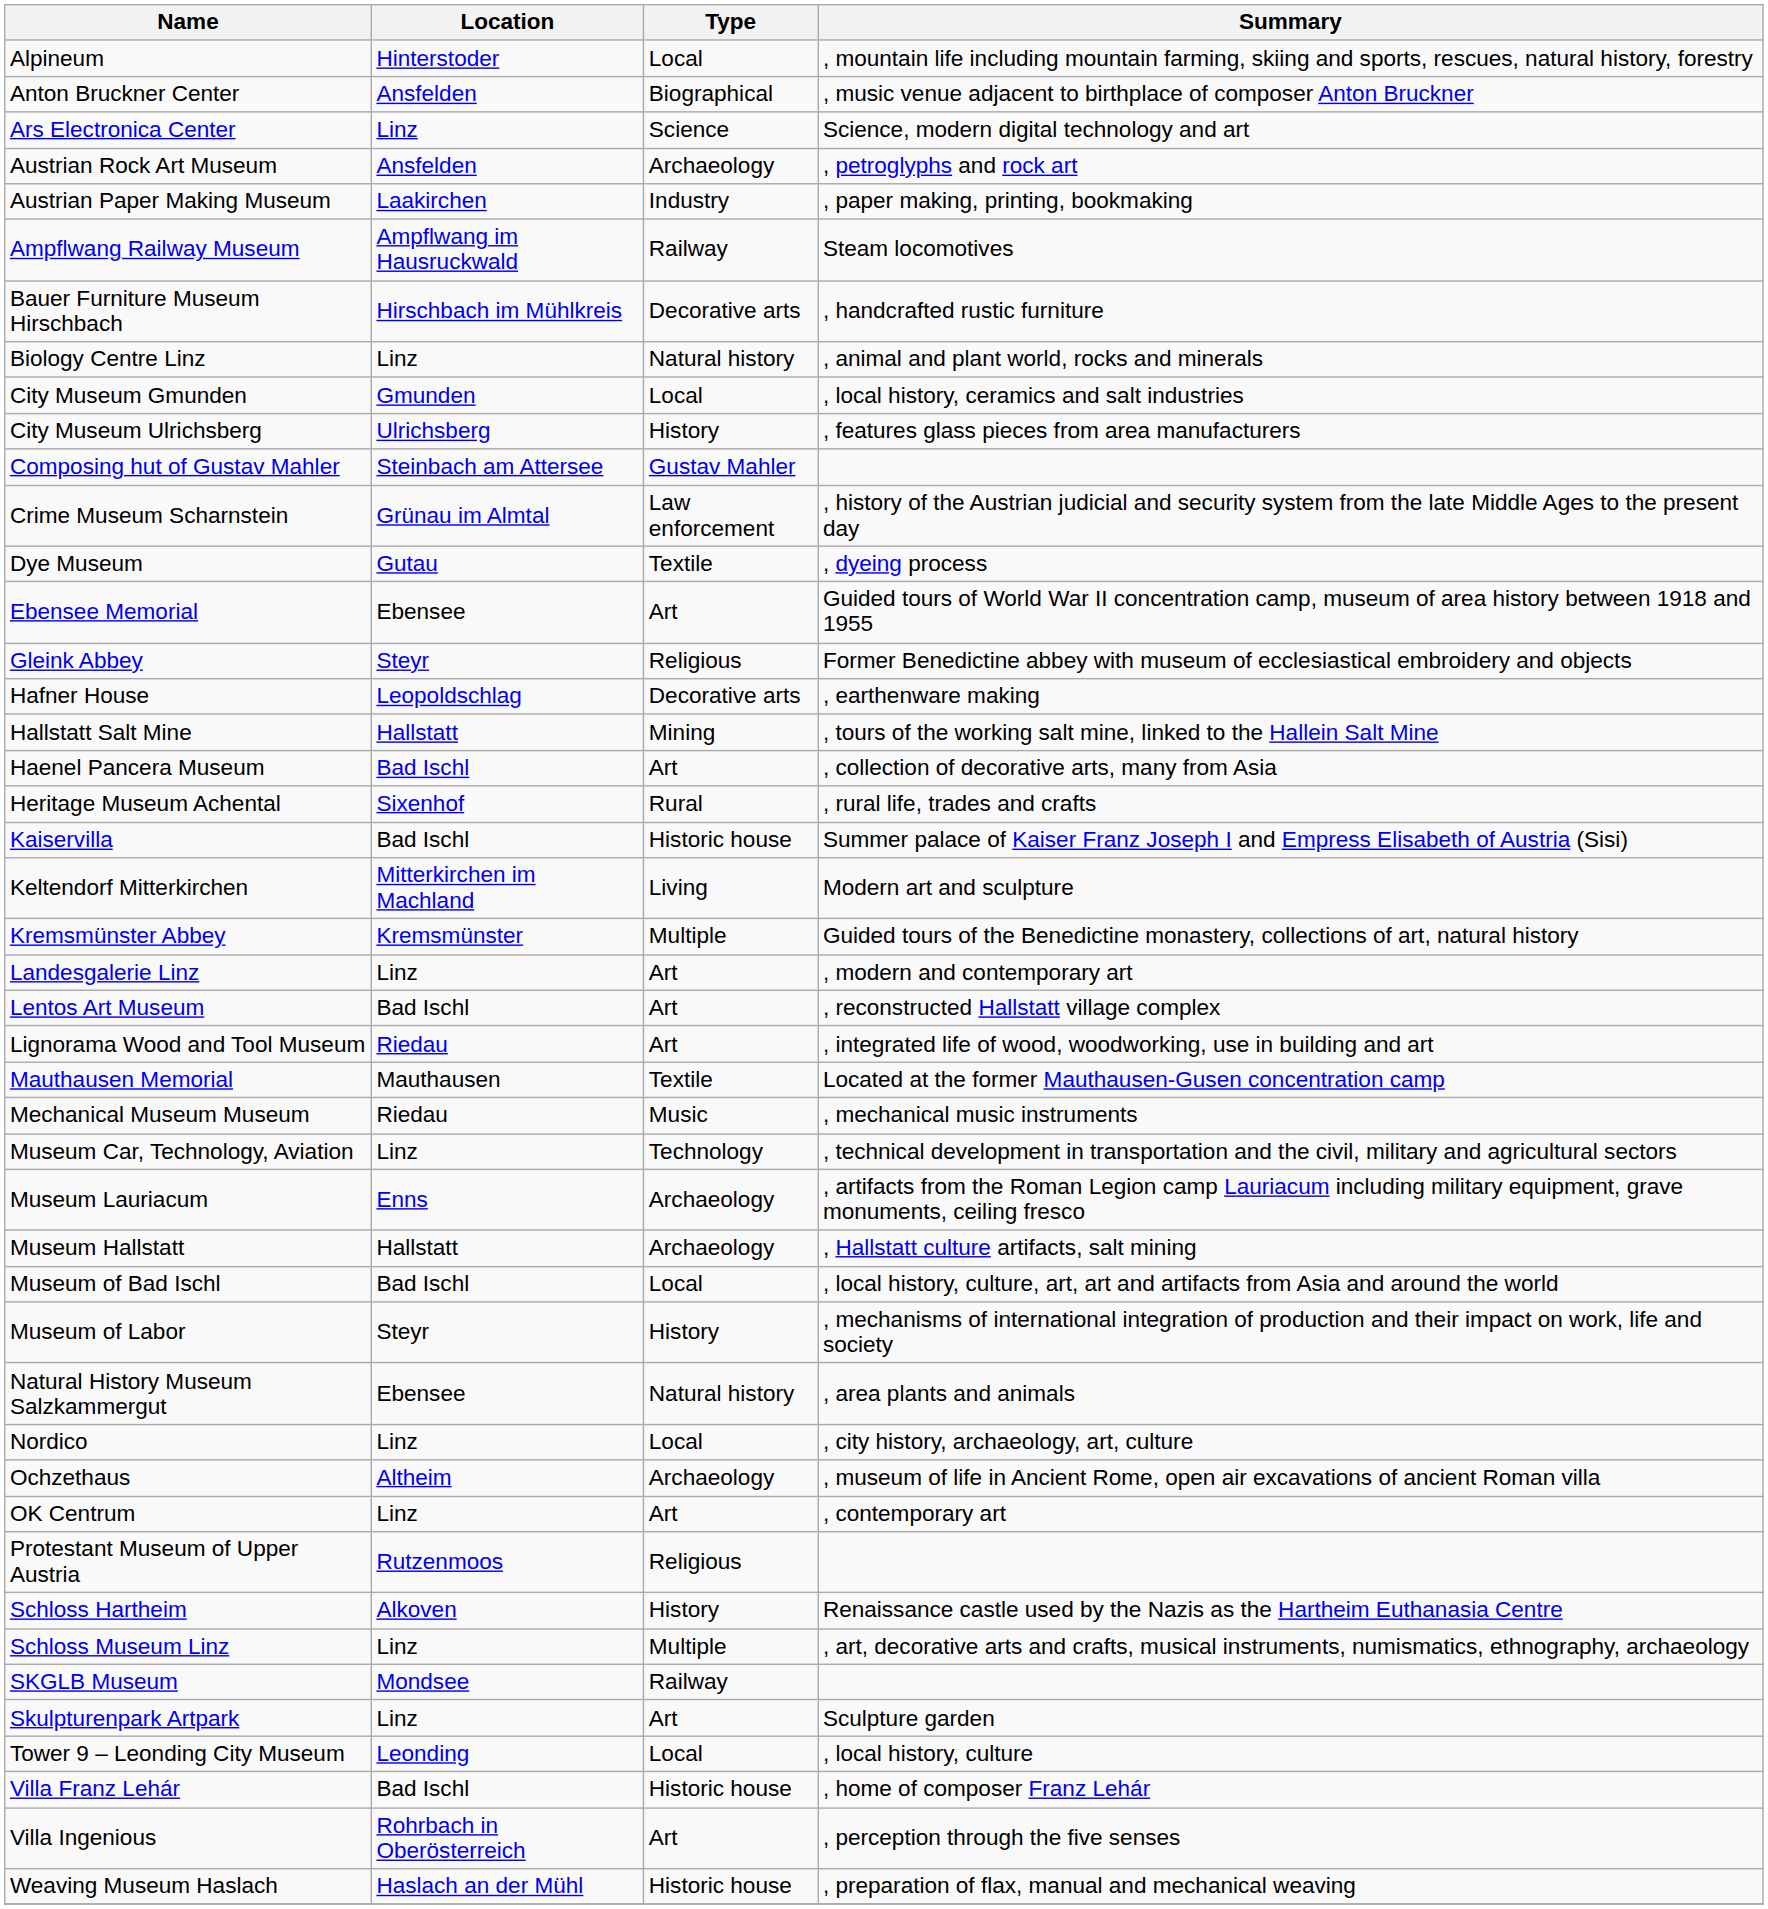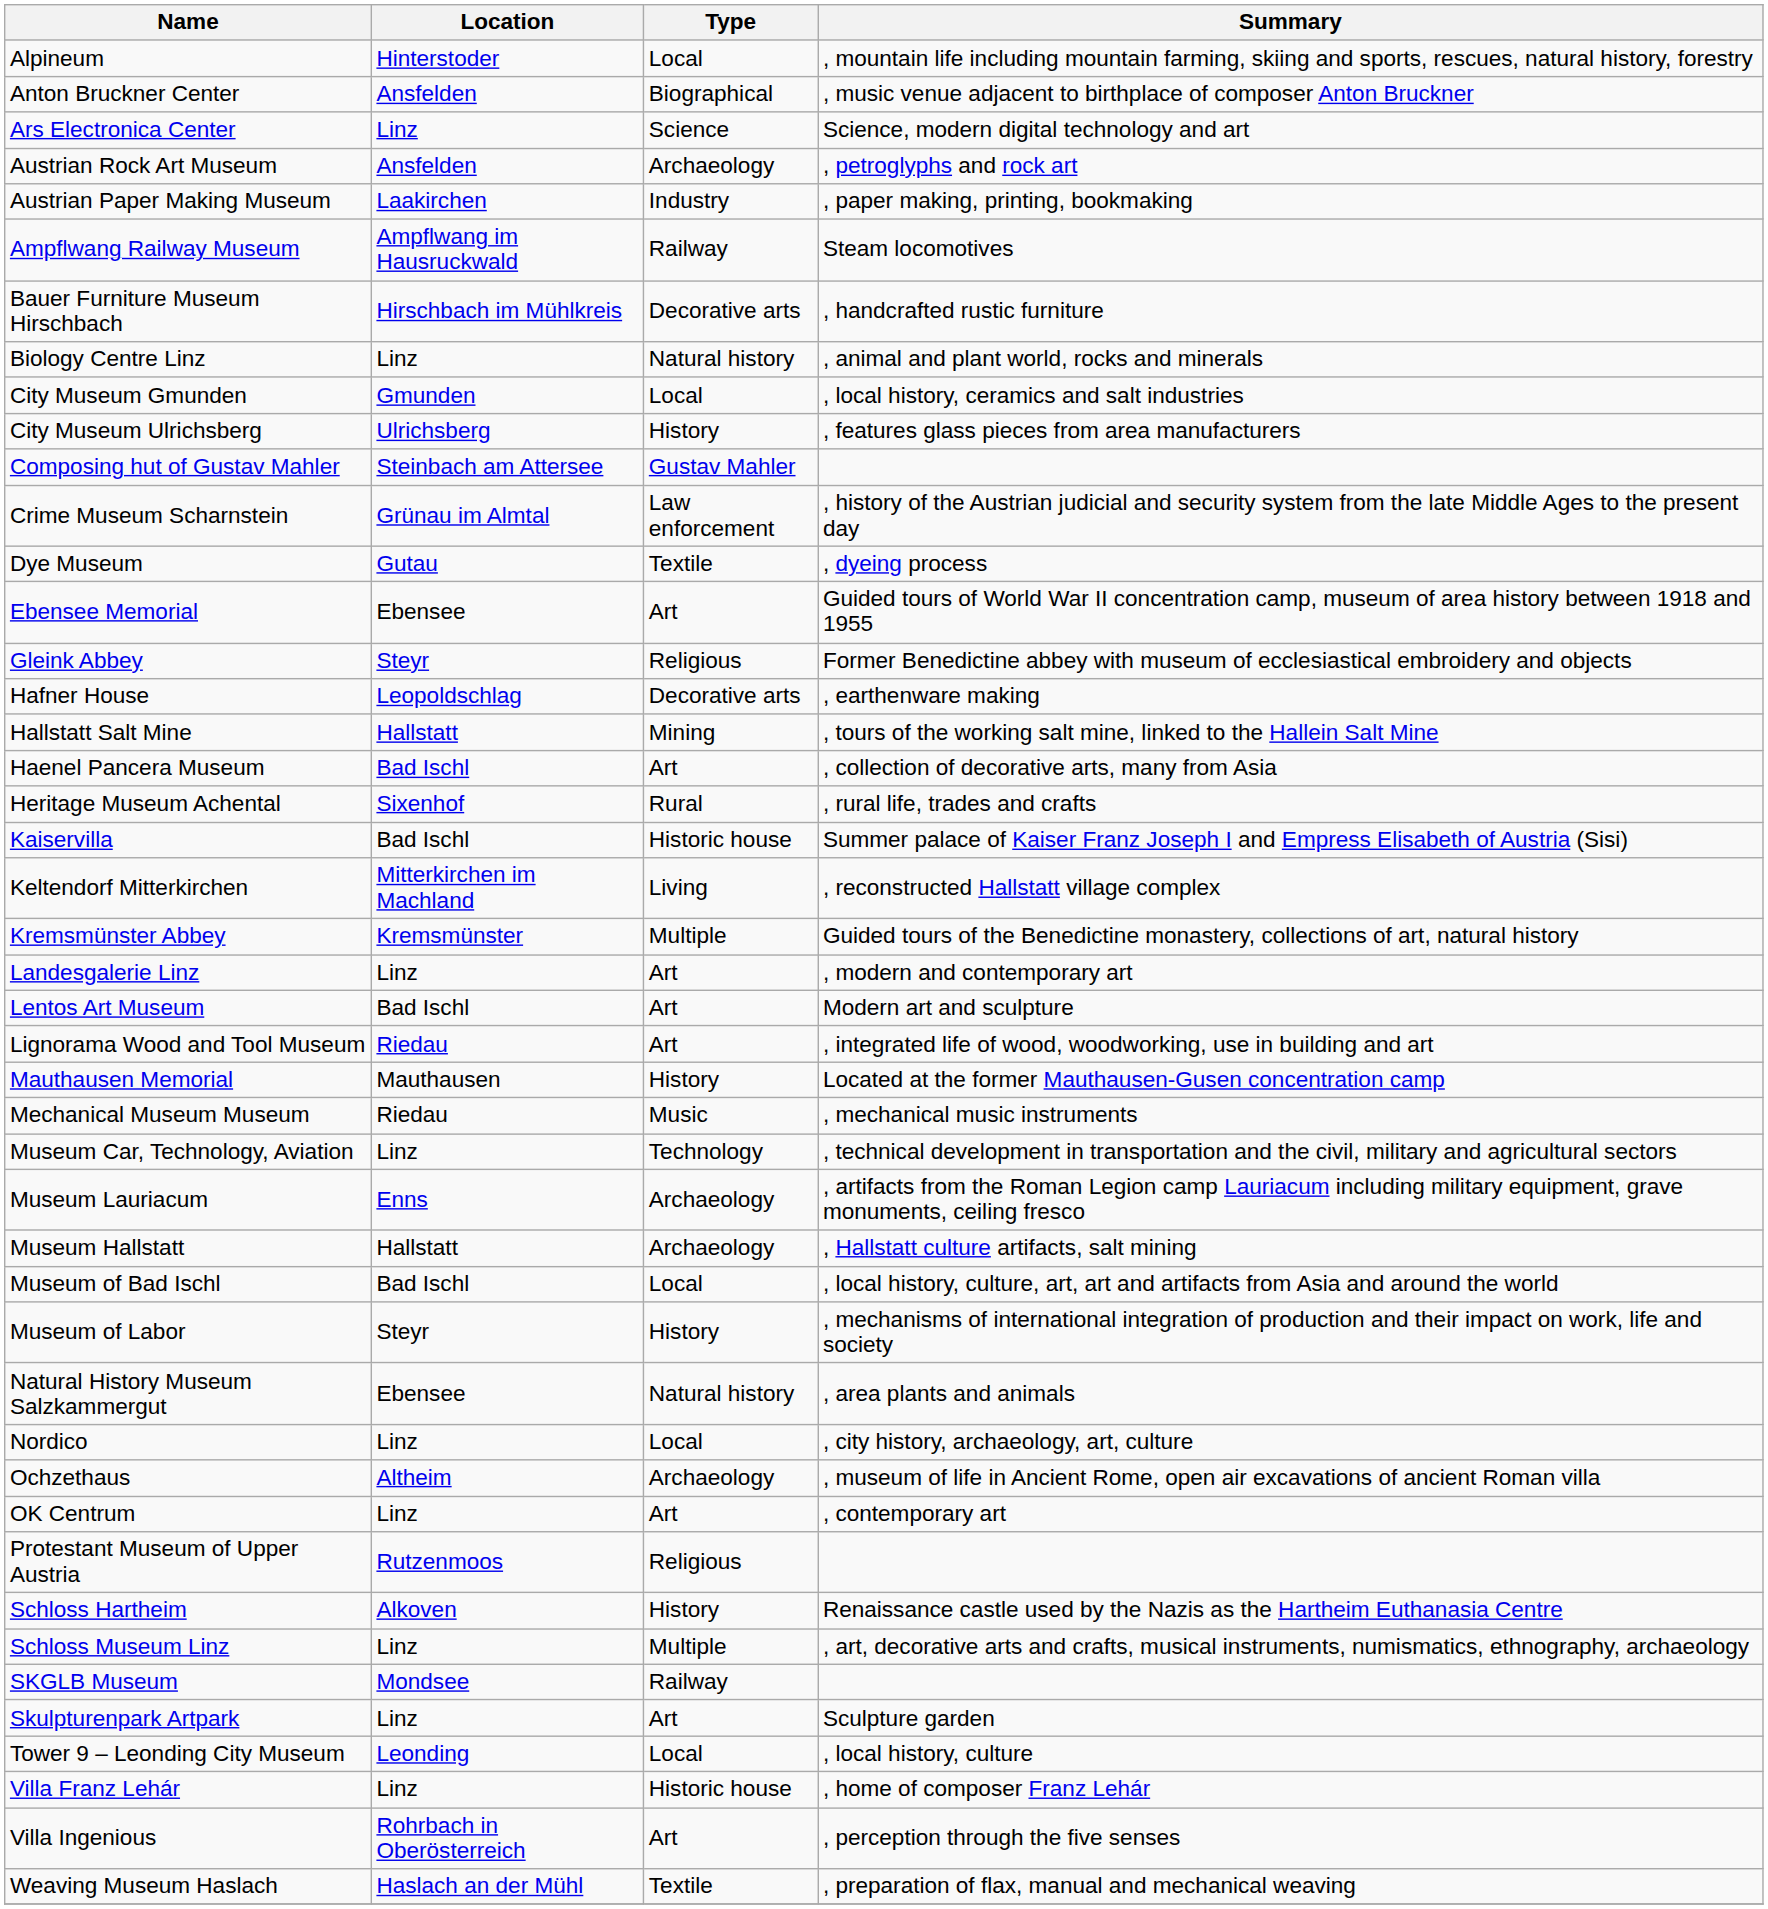Keltendorf Mitterkirchen | Summary: Modern art and sculpture -> , reconstructed Hallstatt village complex
Lentos Art Museum | Summary: , reconstructed Hallstatt village complex -> Modern art and sculpture
Mauthausen Memorial | Type: Textile -> History
Villa Franz Lehár | Location: Bad Ischl -> Linz
Weaving Museum Haslach | Type: Historic house -> Textile
